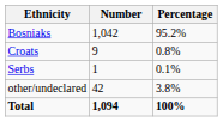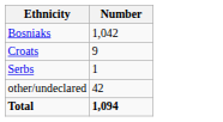- column: Percentage | 95.2% | 0.8% | 0.1% | 3.8% | 100%
